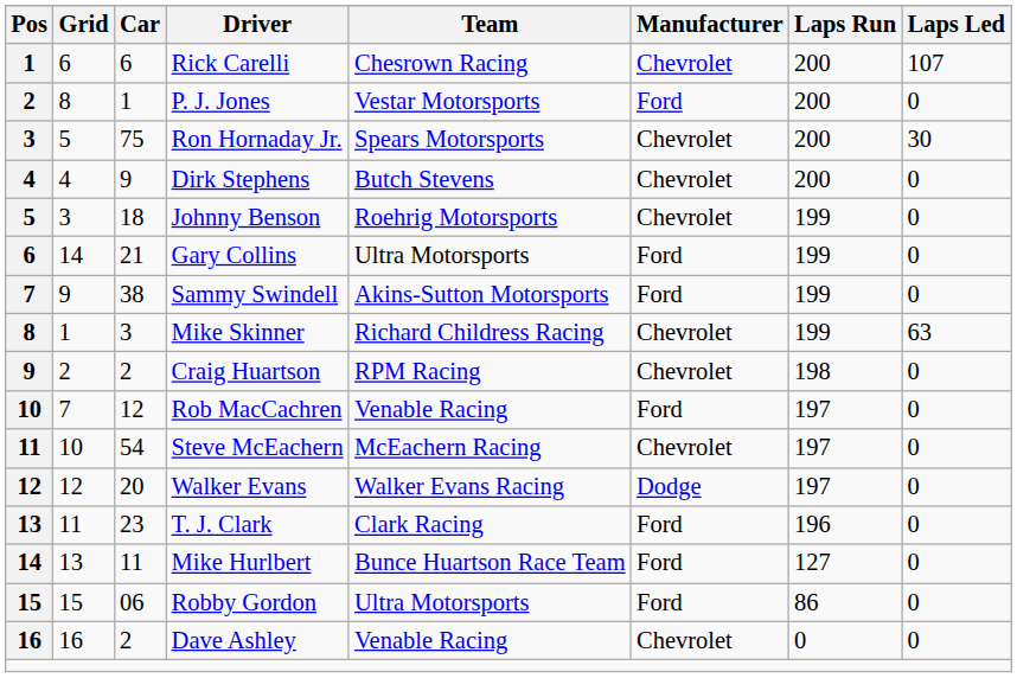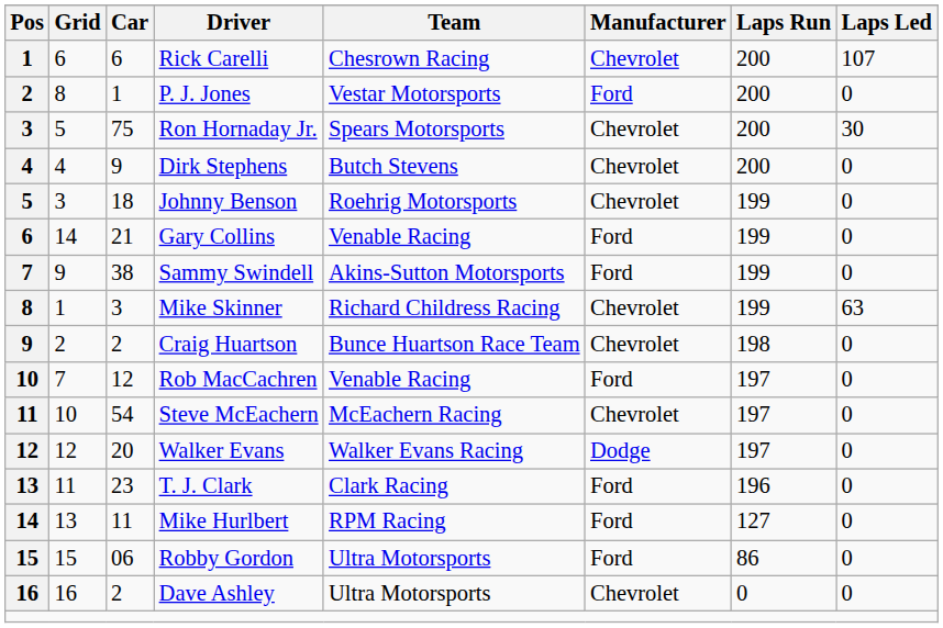Gary Collins | Team: Ultra Motorsports -> Venable Racing
Craig Huartson | Team: RPM Racing -> Bunce Huartson Race Team
Mike Hurlbert | Team: Bunce Huartson Race Team -> RPM Racing
Dave Ashley | Team: Venable Racing -> Ultra Motorsports
